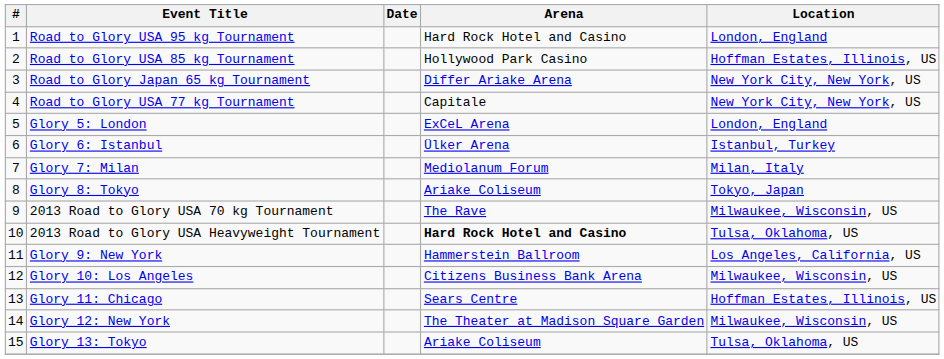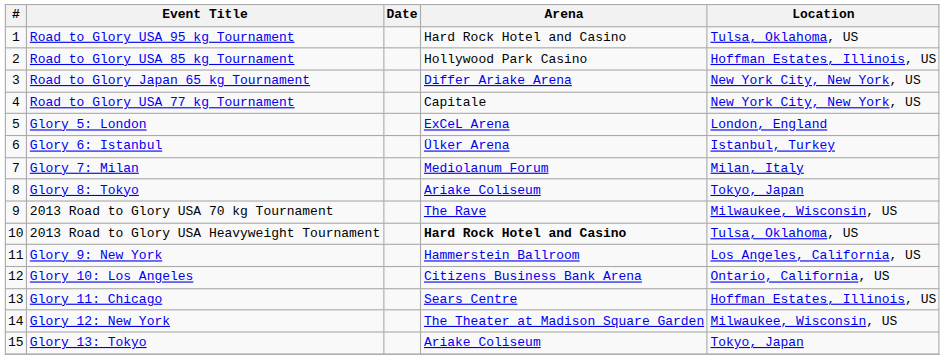Road to Glory USA 95 kg Tournament | Location: London, England -> Tulsa, Oklahoma, US
Glory 10: Los Angeles | Location: Milwaukee, Wisconsin, US -> Ontario, California, US
Glory 13: Tokyo | Location: Tulsa, Oklahoma, US -> Tokyo, Japan
